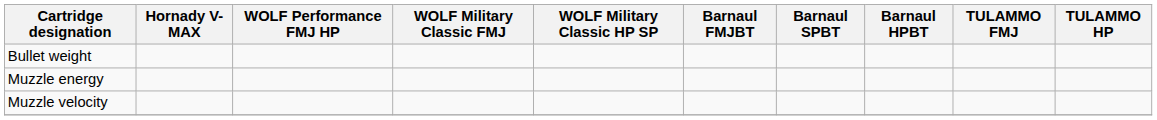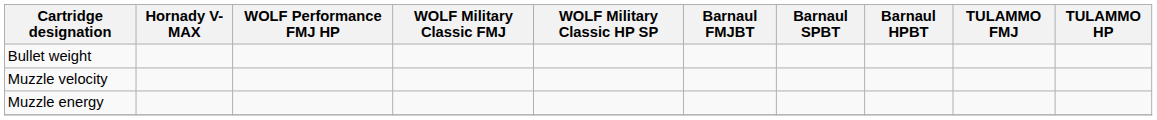rows swapped: Muzzle velocity <-> Muzzle energy
